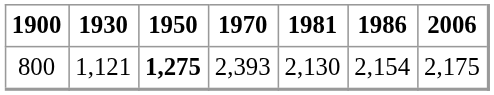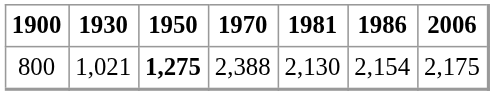800 | 1930: 1,121 -> 1,021
800 | 1970: 2,393 -> 2,388
